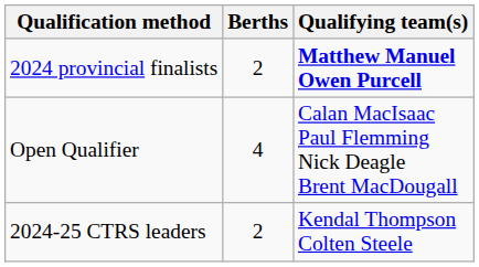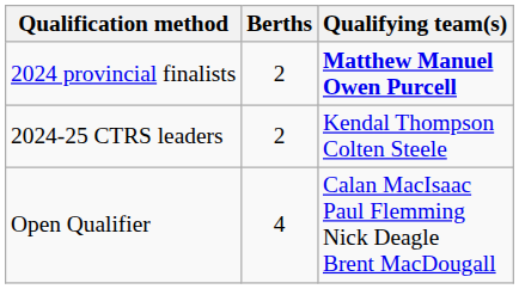rows swapped: 2024-25 CTRS leaders <-> Open Qualifier
